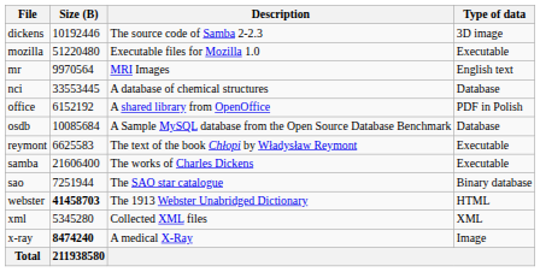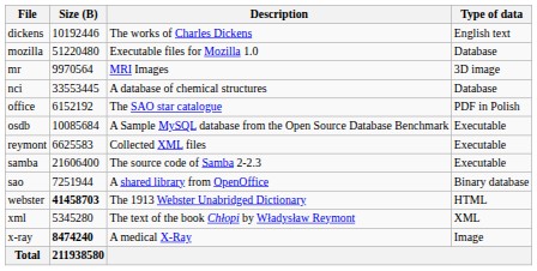dickens | Description: The source code of Samba 2‑2.3 -> The works of Charles Dickens
dickens | Type of data: 3D image -> English text
mozilla | Type of data: Executable -> Database
mr | Type of data: English text -> 3D image
office | Description: A shared library from OpenOffice -> The SAO star catalogue
osdb | Type of data: Database -> Executable
reymont | Description: The text of the book Chłopi by Władysław Reymont -> Collected XML files
samba | Description: The works of Charles Dickens -> The source code of Samba 2‑2.3
sao | Description: The SAO star catalogue -> A shared library from OpenOffice
xml | Description: Collected XML files -> The text of the book Chłopi by Władysław Reymont
